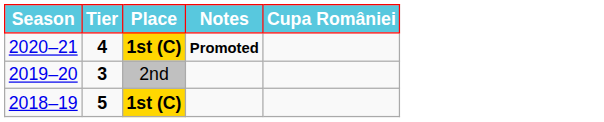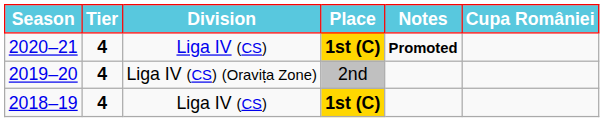+ column: Division | Liga IV (CS) | Liga IV (CS) (Oravița Zone) | Liga IV (CS)
2019–20 | Tier: 3 -> 4
2018–19 | Tier: 5 -> 4
